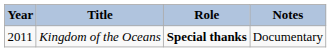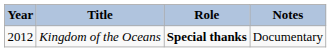Kingdom of the Oceans | Year: 2011 -> 2012
